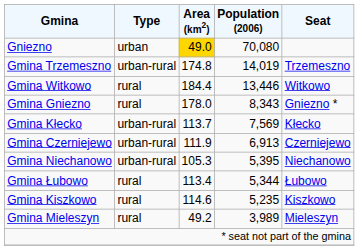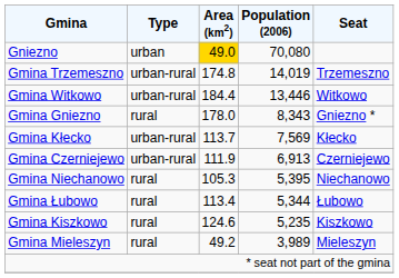Gmina Witkowo | Type: rural -> urban-rural
Gmina Niechanowo | Type: urban-rural -> rural
Gmina Kiszkowo | Area (km2): 114.6 -> 124.6
